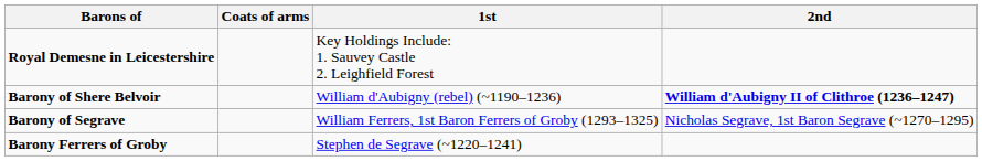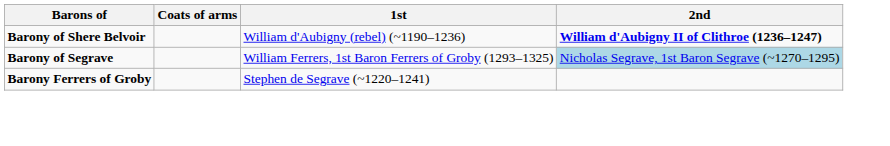- row: Royal Demesne in Leicestershire | Key Holdings Include: 1. Sauvey Castle 2. Leighfield Forest
Barony of Segrave | 2nd: no background -> lightblue background
